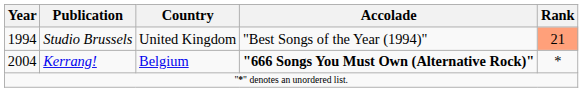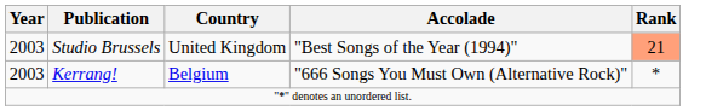Studio Brussels | Year: 1994 -> 2003
Kerrang! | Year: 2004 -> 2003
Kerrang! | Accolade: bold -> normal
